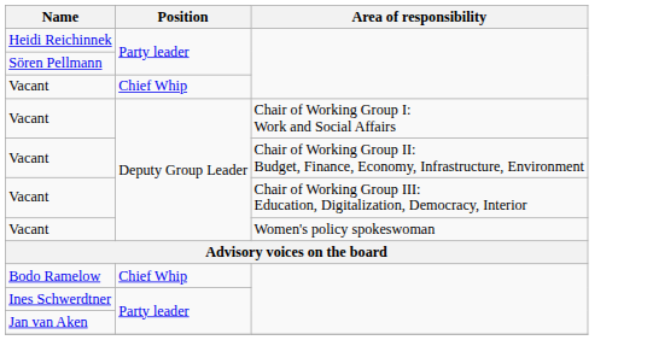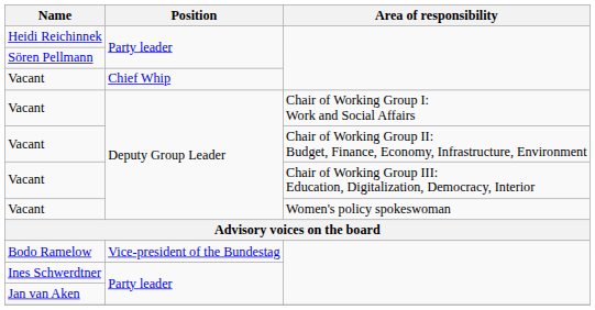Bodo Ramelow | Position: Chief Whip -> Vice-president of the Bundestag
